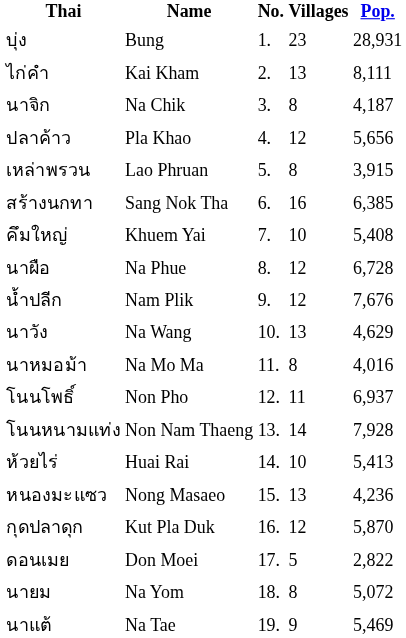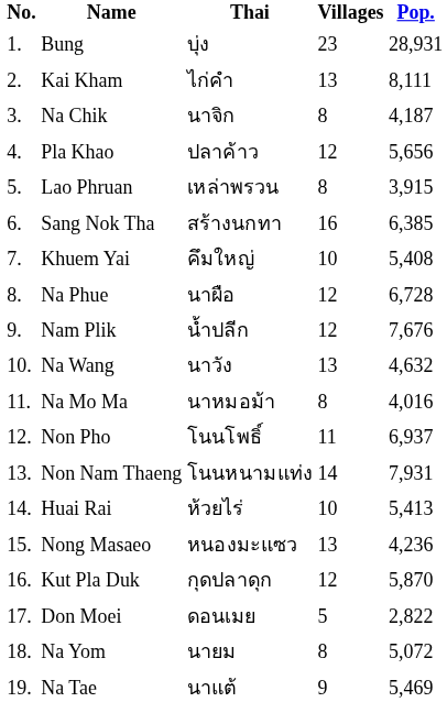columns swapped: No. <-> Thai
Na Wang | Pop.: 4,629 -> 4,632
Non Nam Thaeng | Pop.: 7,928 -> 7,931
